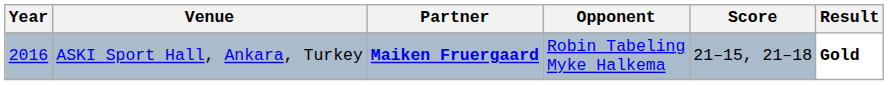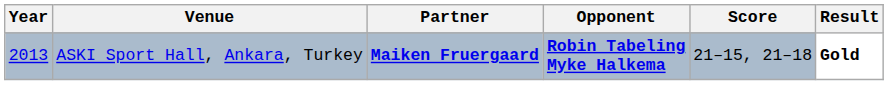ASKI Sport Hall, Ankara, Turkey | Year: 2016 -> 2013
ASKI Sport Hall, Ankara, Turkey | Opponent: normal -> bold
